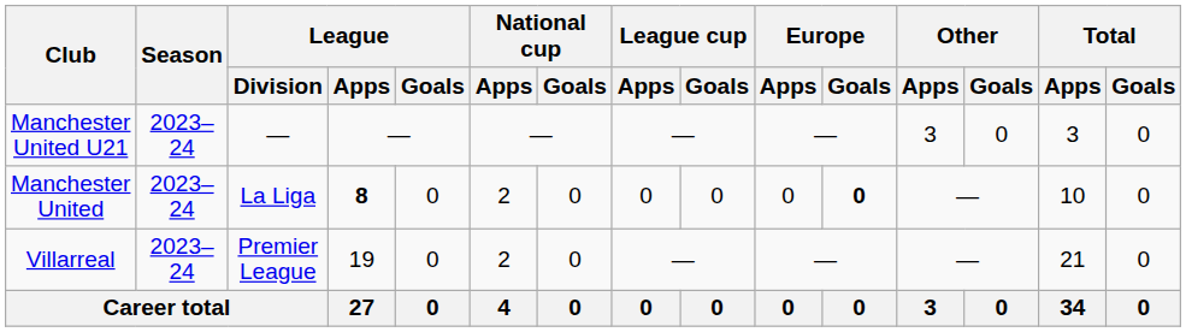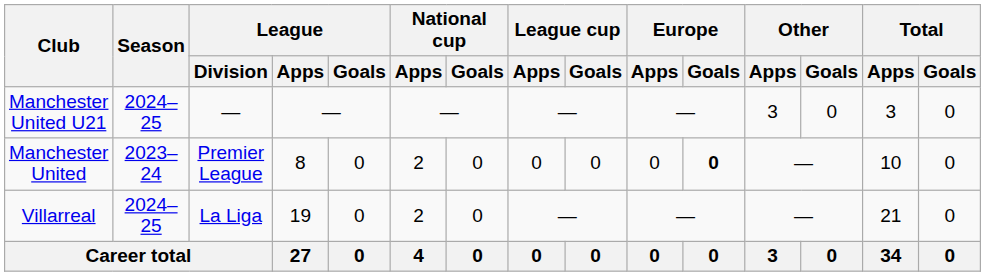Manchester United U21 | Season: 2023–24 -> 2024–25
Manchester United | League / Division: La Liga -> Premier League
Manchester United | League / Apps: bold -> normal
Villarreal | Season: 2023–24 -> 2024–25
Villarreal | League / Division: Premier League -> La Liga
